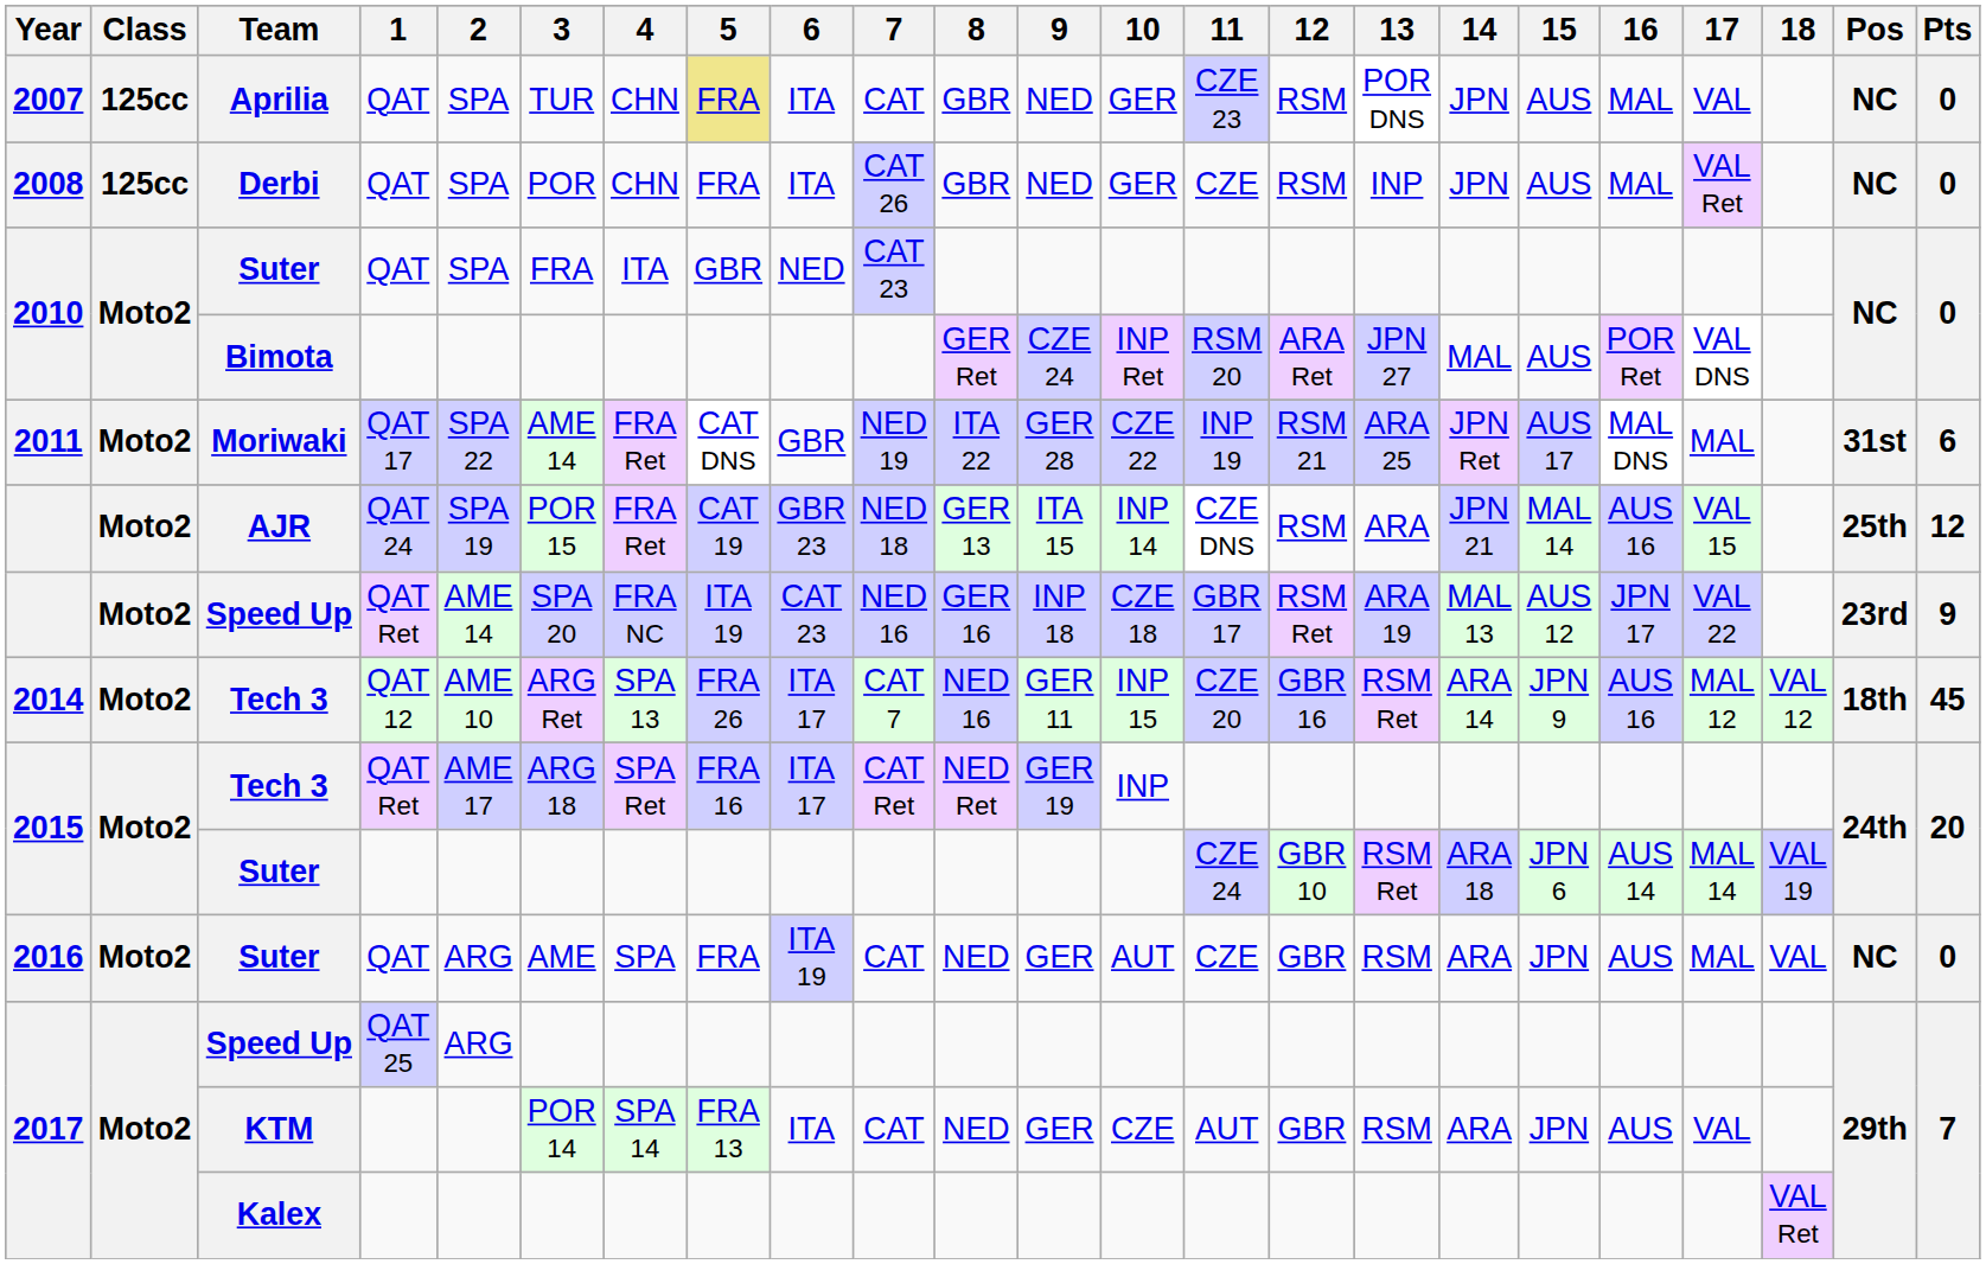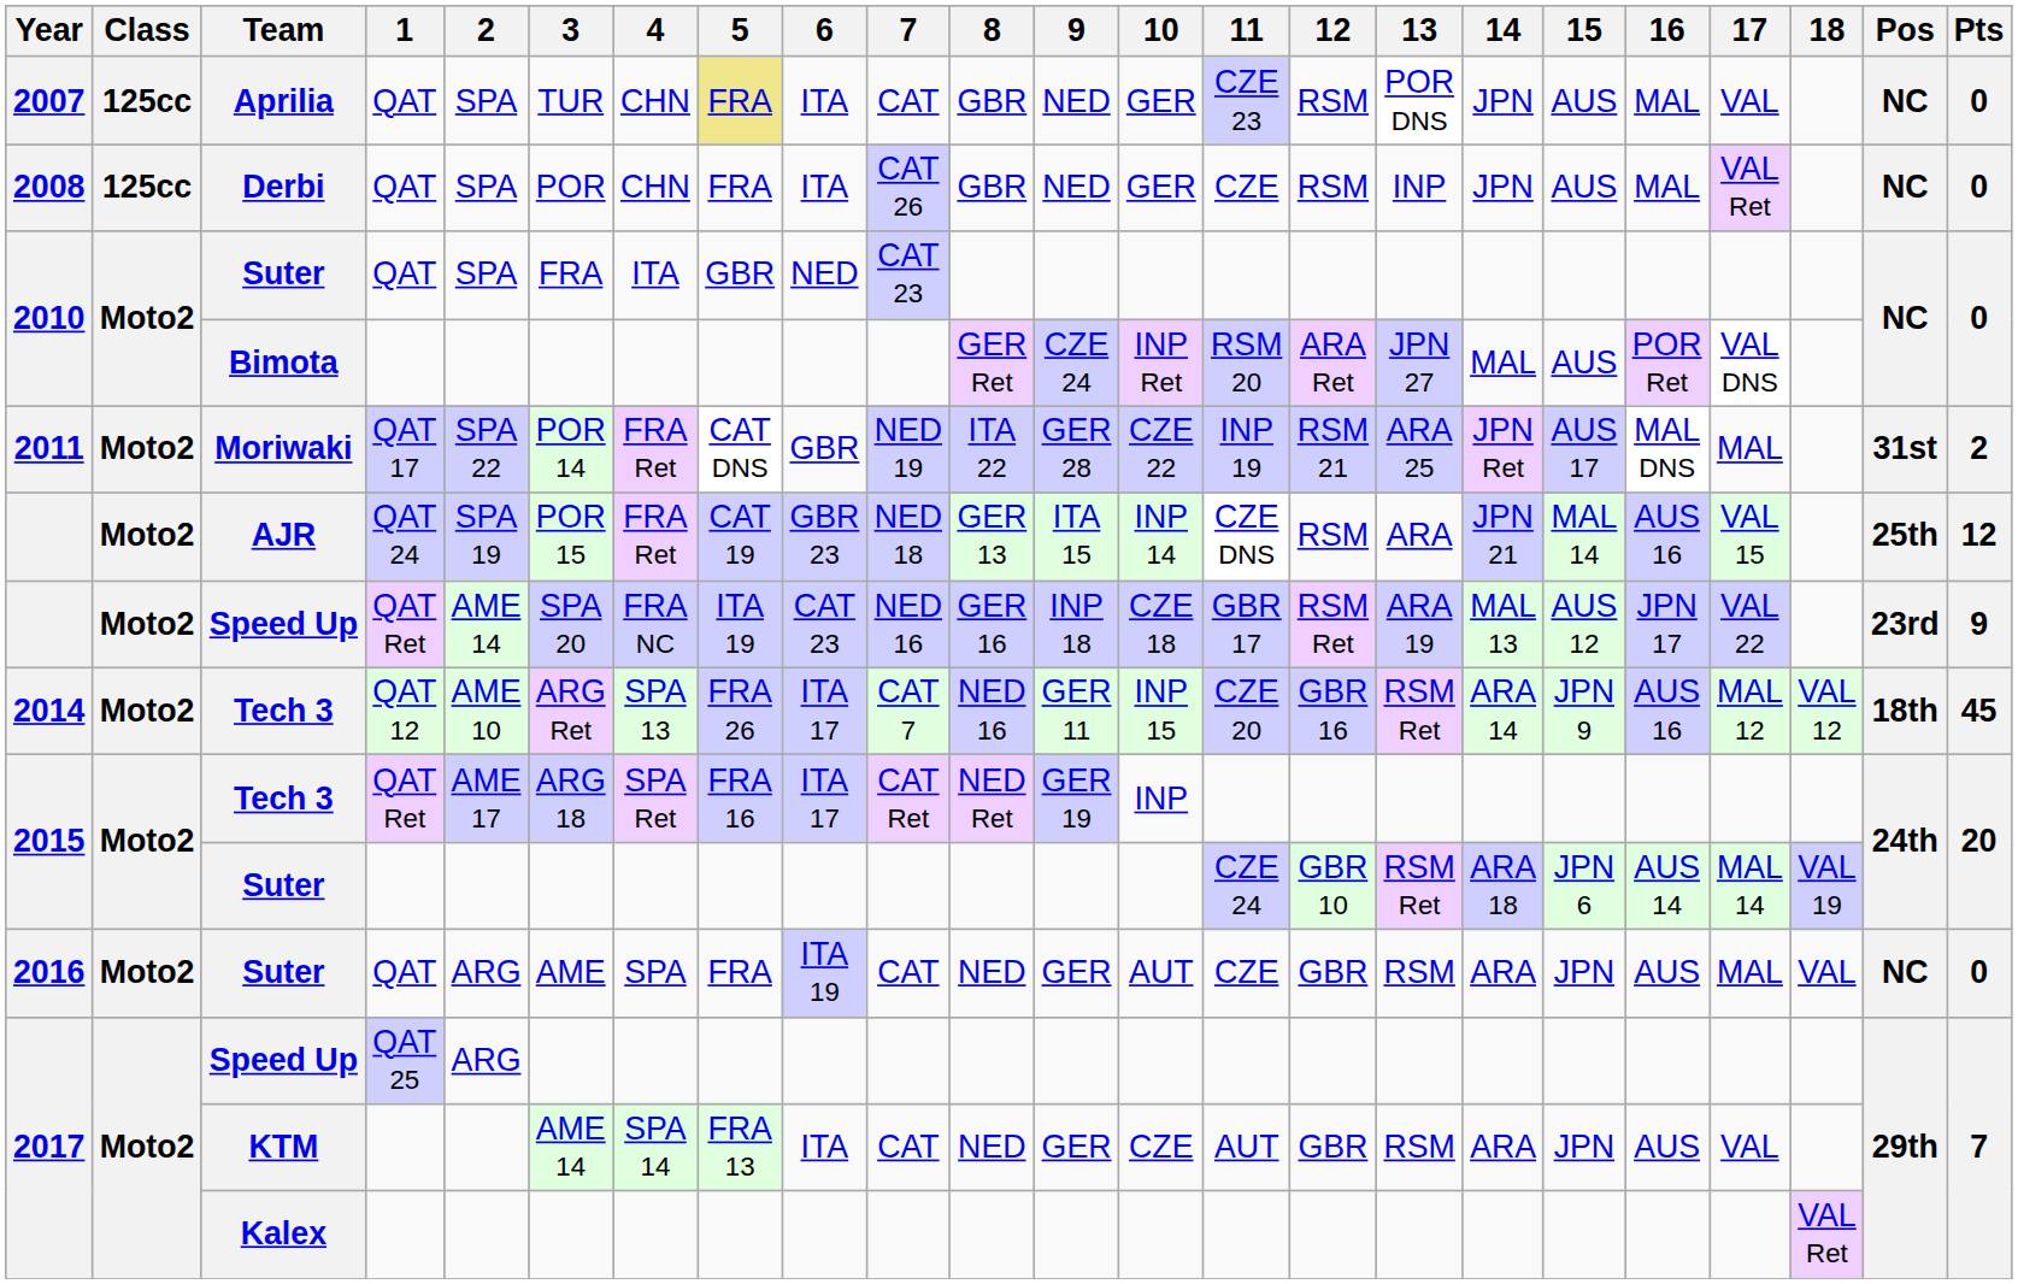Moriwaki | 3: AME 14 -> POR 14
Moriwaki | Pts: 6 -> 2
KTM | 3: POR 14 -> AME 14
